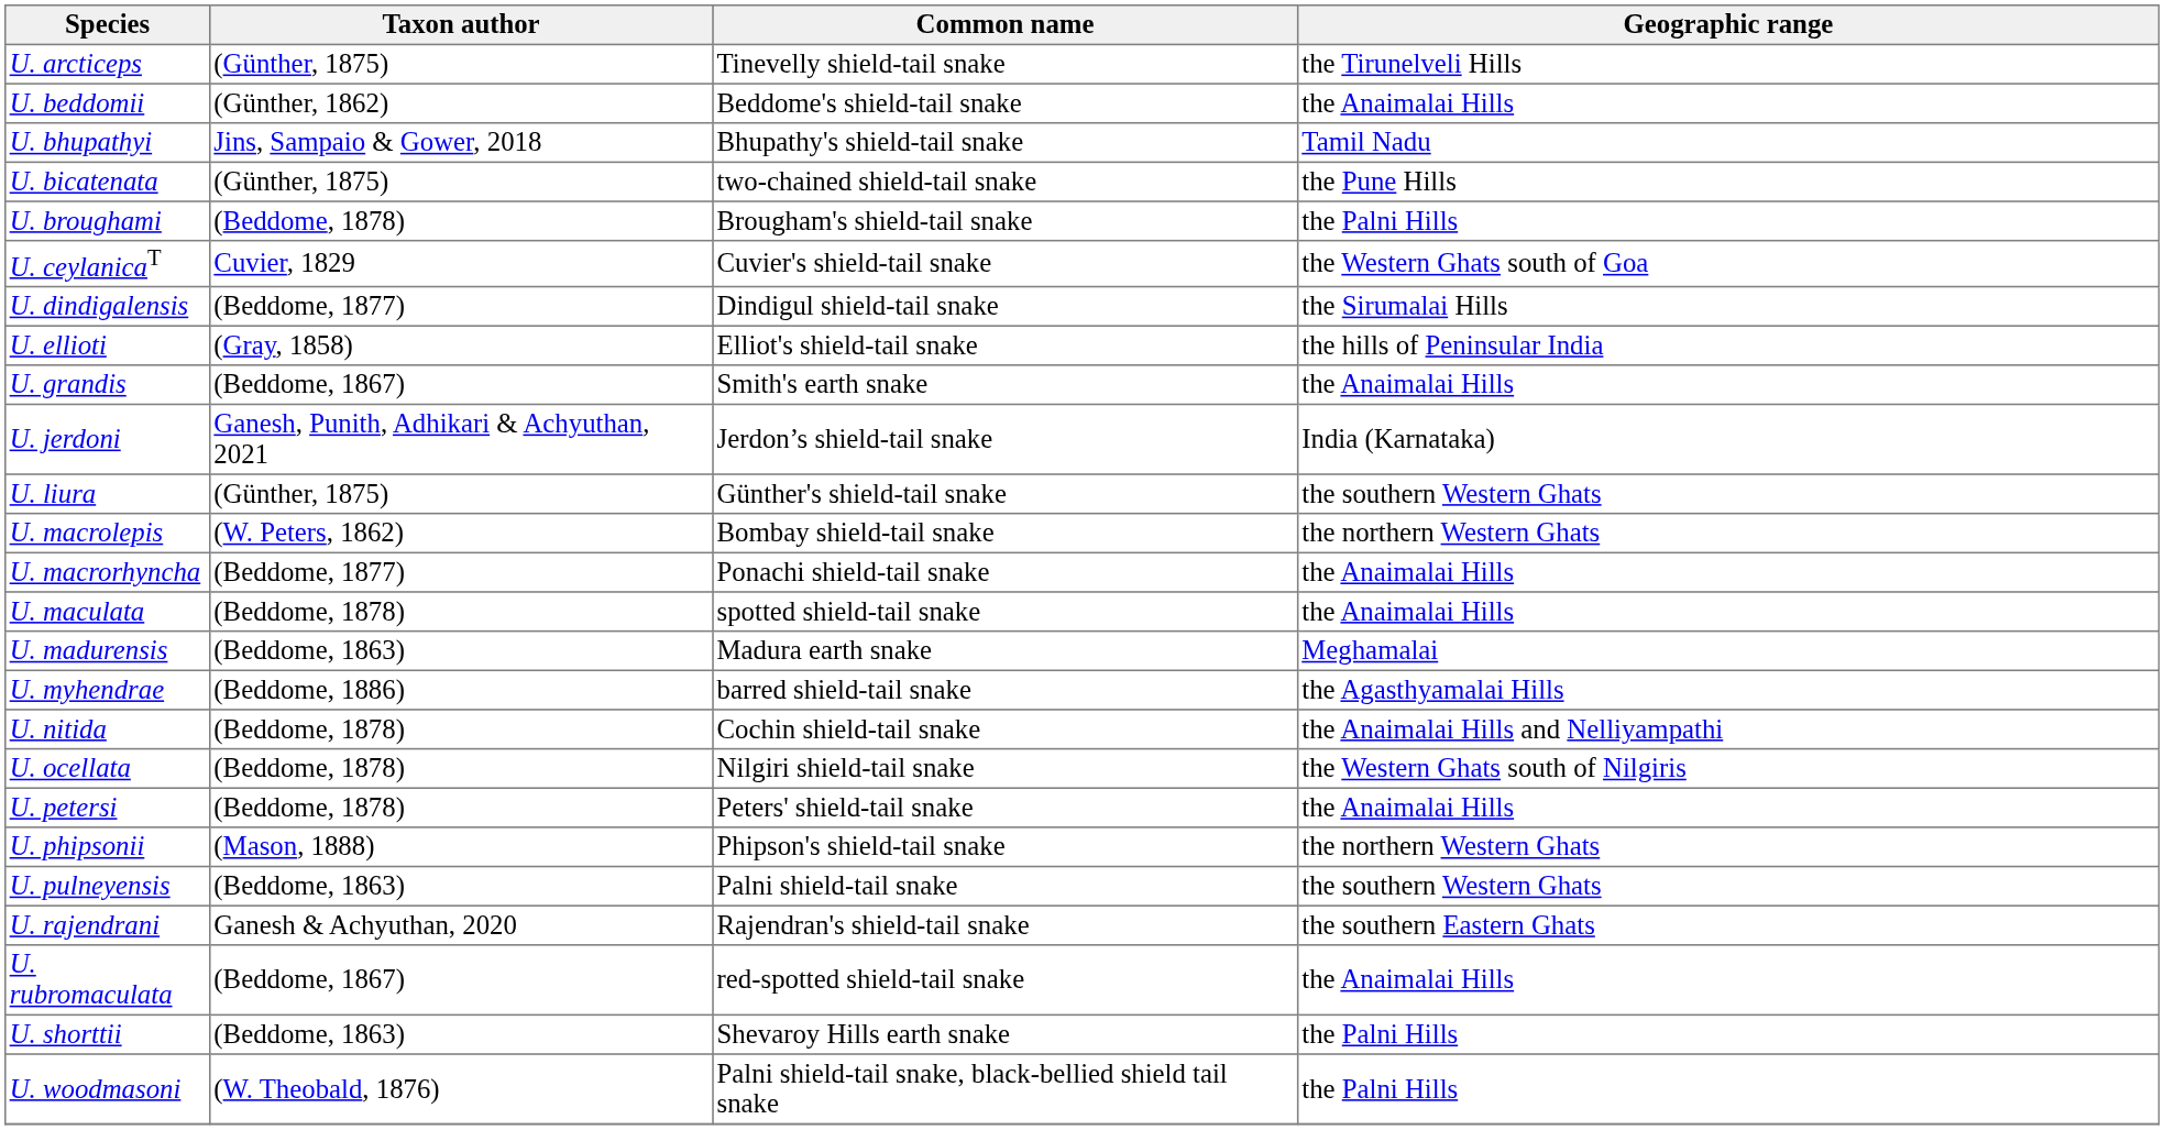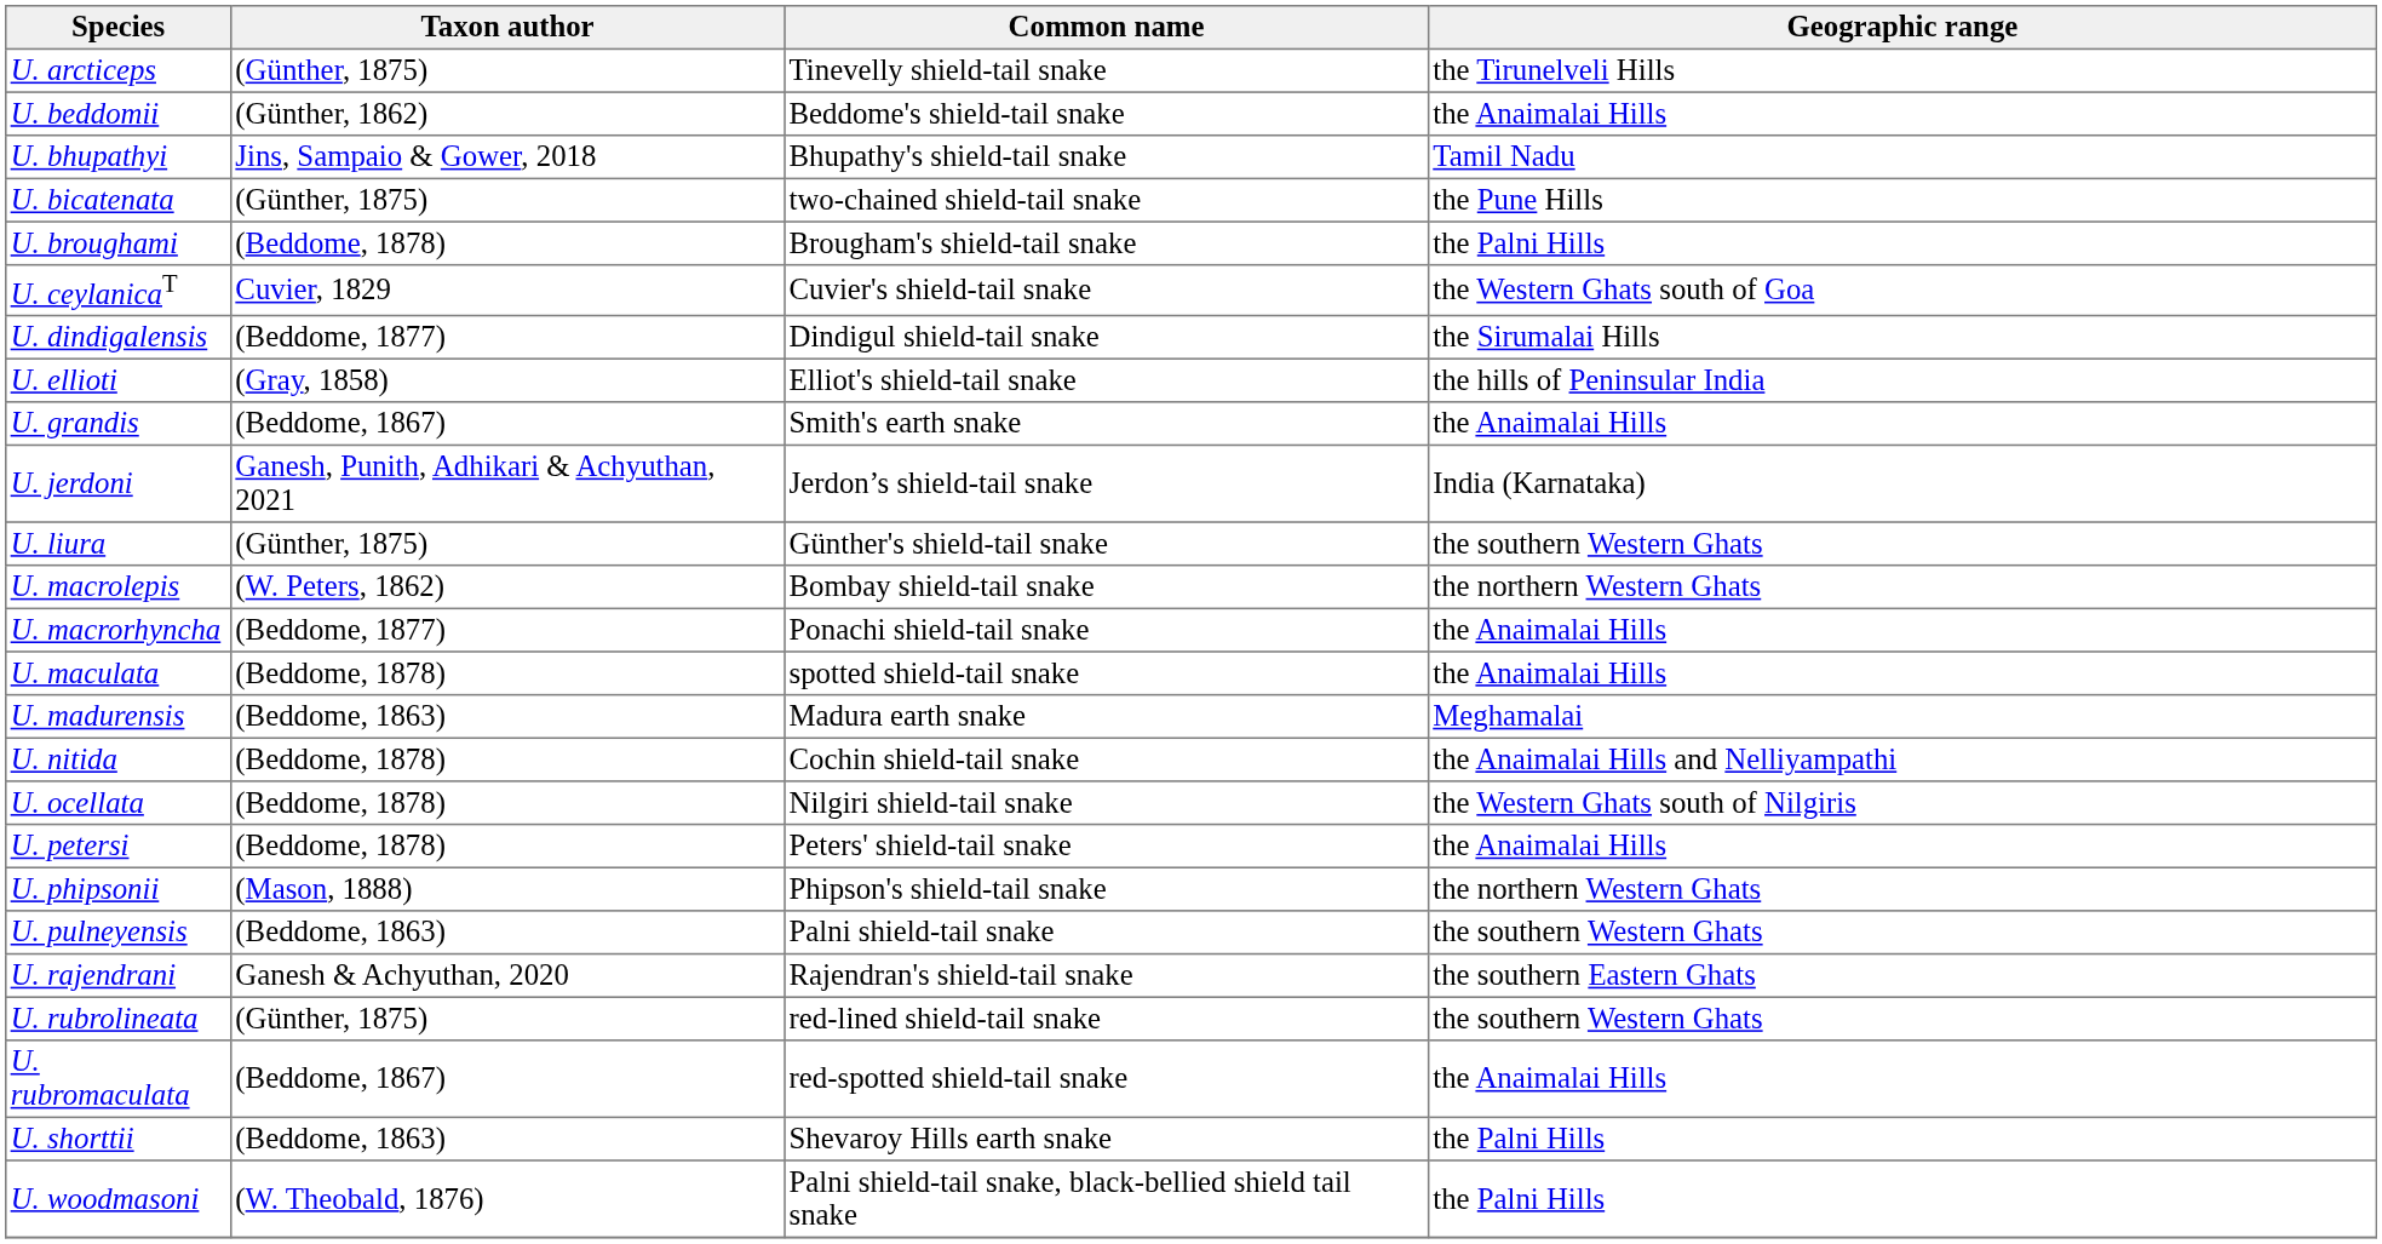- row: U. myhendrae | (Beddome, 1886) | barred shield-tail snake | the Agasthyamalai Hills
+ row: U. rubrolineata | (Günther, 1875) | red-lined shield-tail snake | the southern Western Ghats
